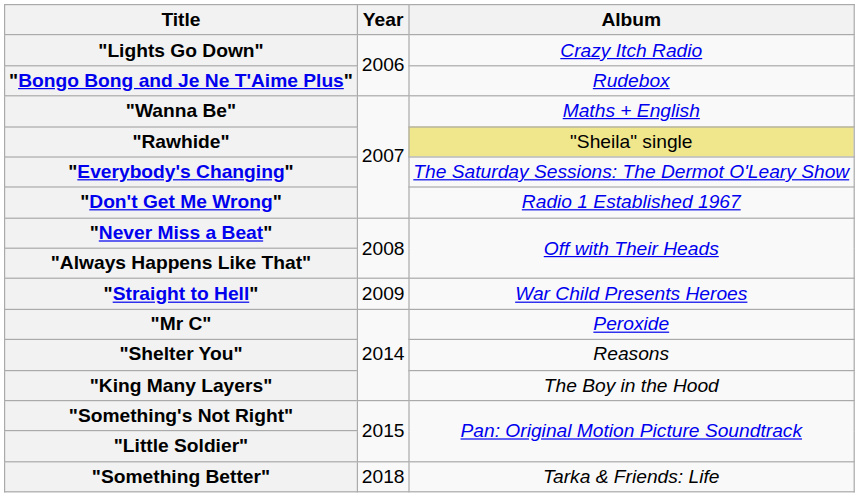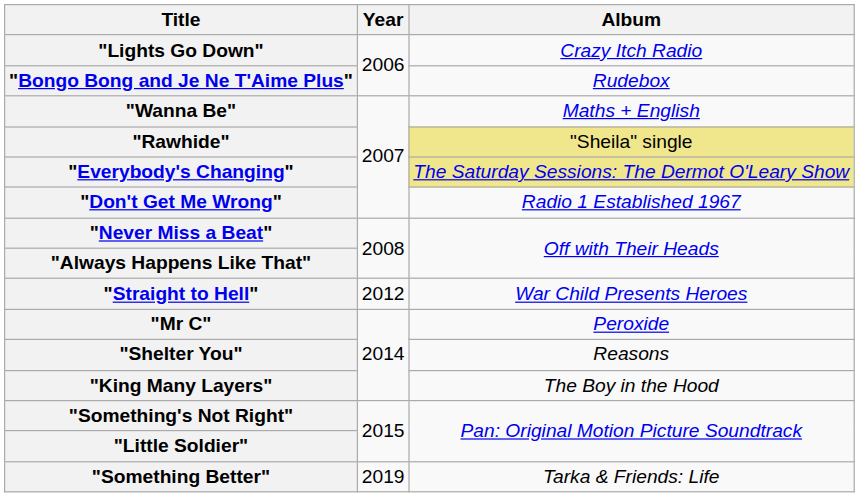"Everybody's Changing" | Album: no background -> khaki background
"Straight to Hell" | Year: 2009 -> 2012
"Something Better" | Year: 2018 -> 2019
